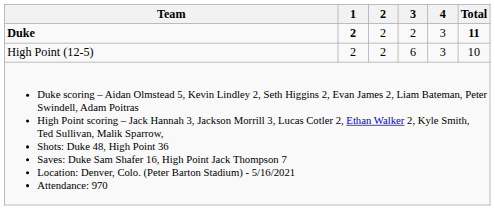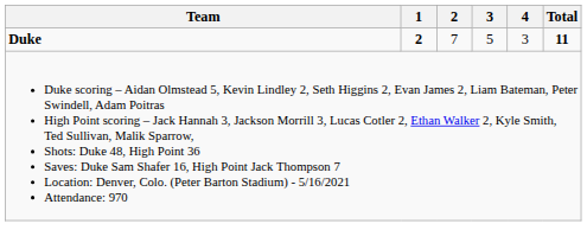Duke | 2: 2 -> 7
Duke | 3: 2 -> 5
- row: High Point (12-5) | 2 | 2 | 6 | 3 | 10
